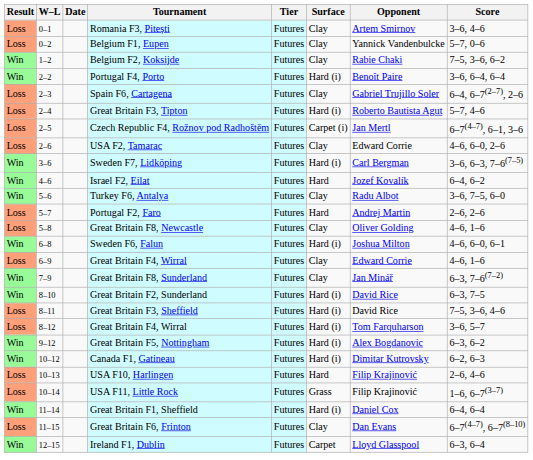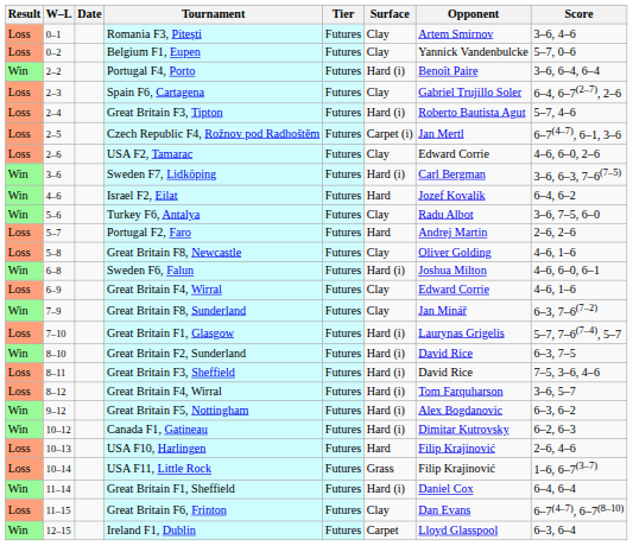- row: Win | 1–2 | Belgium F2, Koksijde | Futures | Clay | Rabie Chaki | 7–5, 3–6, 6–2
+ row: Loss | 7–10 | Great Britain F1, Glasgow | Futures | Hard (i) | Laurynas Grigelis | 5–7, 7–6(7–4), 5–7
